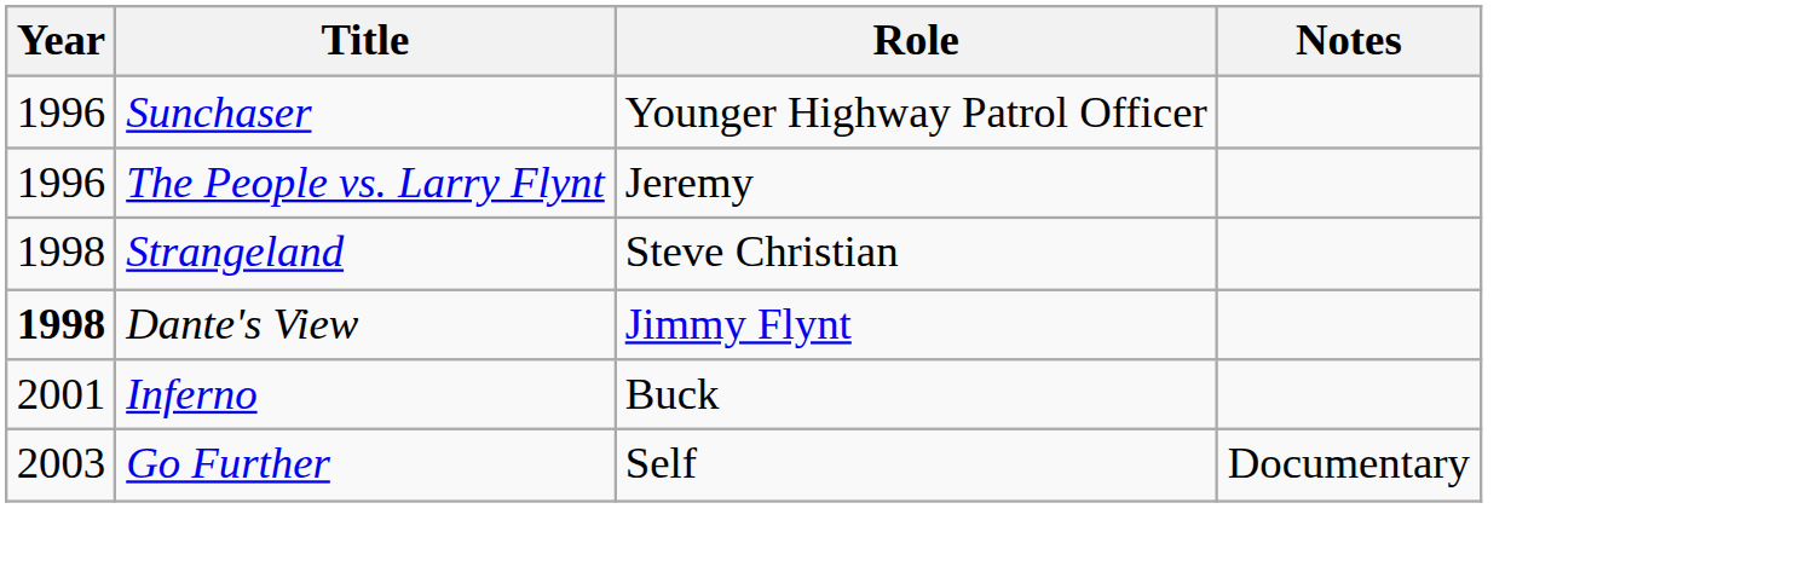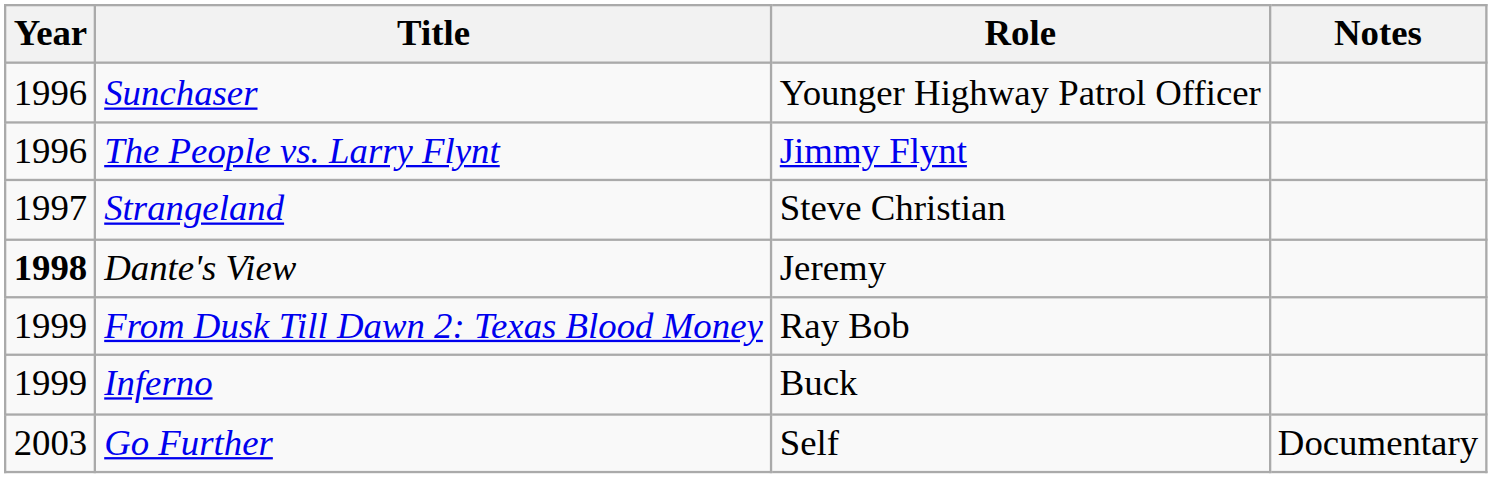The People vs. Larry Flynt | Role: Jeremy -> Jimmy Flynt
Strangeland | Year: 1998 -> 1997
Dante's View | Role: Jimmy Flynt -> Jeremy
+ row: 1999 | From Dusk Till Dawn 2: Texas Blood Money | Ray Bob
Inferno | Year: 2001 -> 1999
